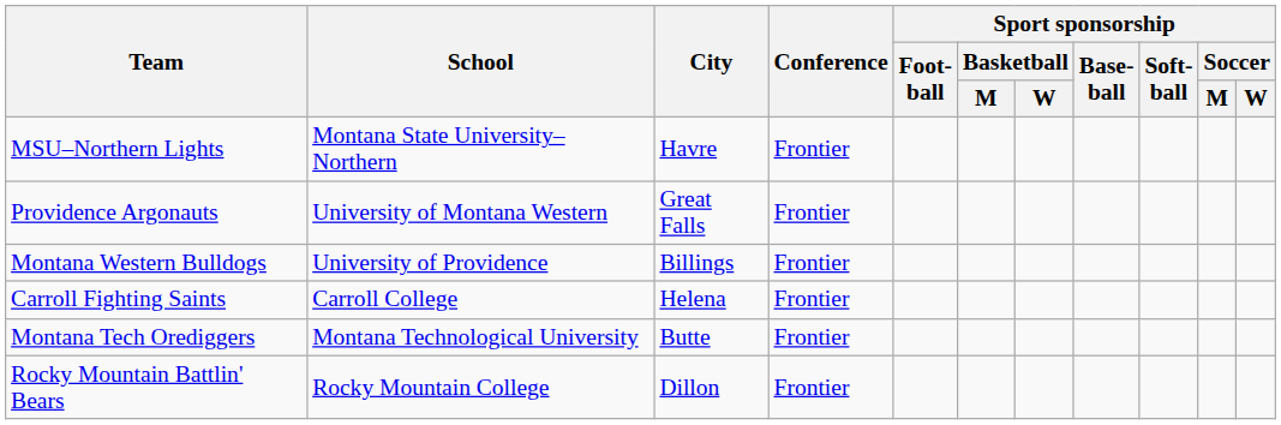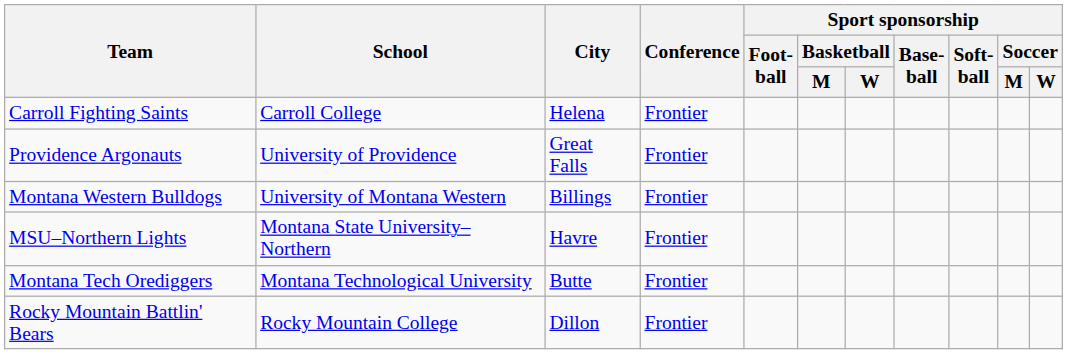rows swapped: Carroll Fighting Saints <-> MSU–Northern Lights
Providence Argonauts | School: University of Montana Western -> University of Providence
Montana Western Bulldogs | School: University of Providence -> University of Montana Western
